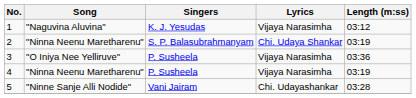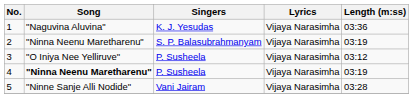1 | Length (m:ss): 03:12 -> 03:36
2 | Lyrics: Chi. Udaya Shankar -> Vijaya Narasimha
3 | Length (m:ss): 03:36 -> 03:12
4 | Song: normal -> bold
5 | Lyrics: Chi. Udayashankar -> Vijaya Narasimha
